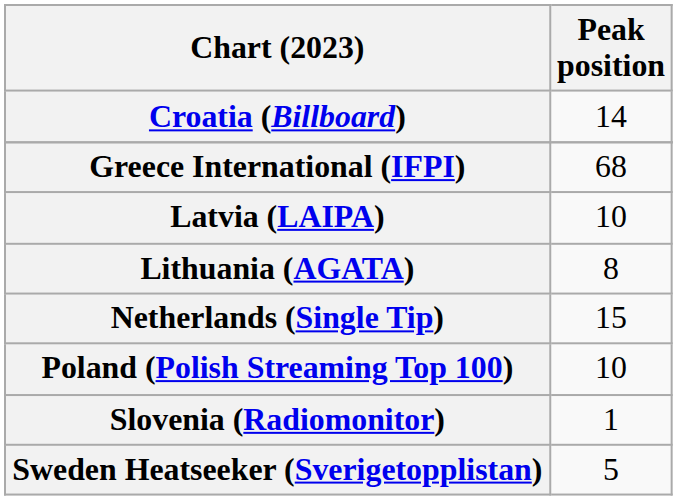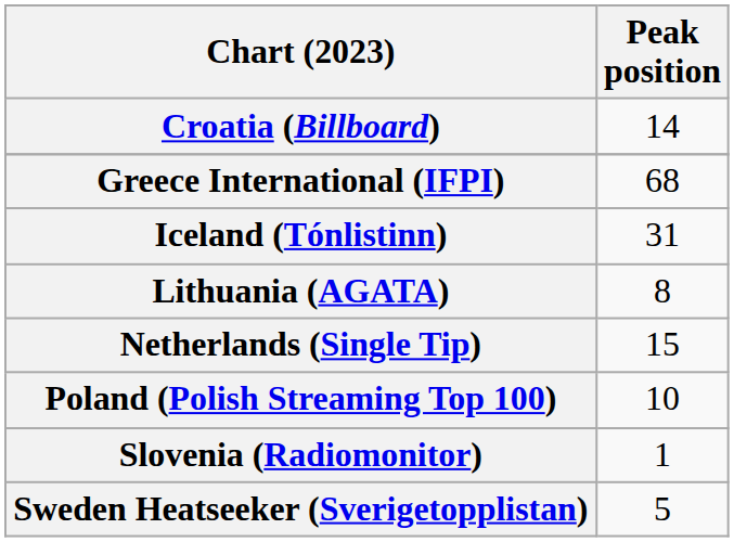+ row: Iceland (Tónlistinn) | 31
- row: Latvia (LAIPA) | 10
